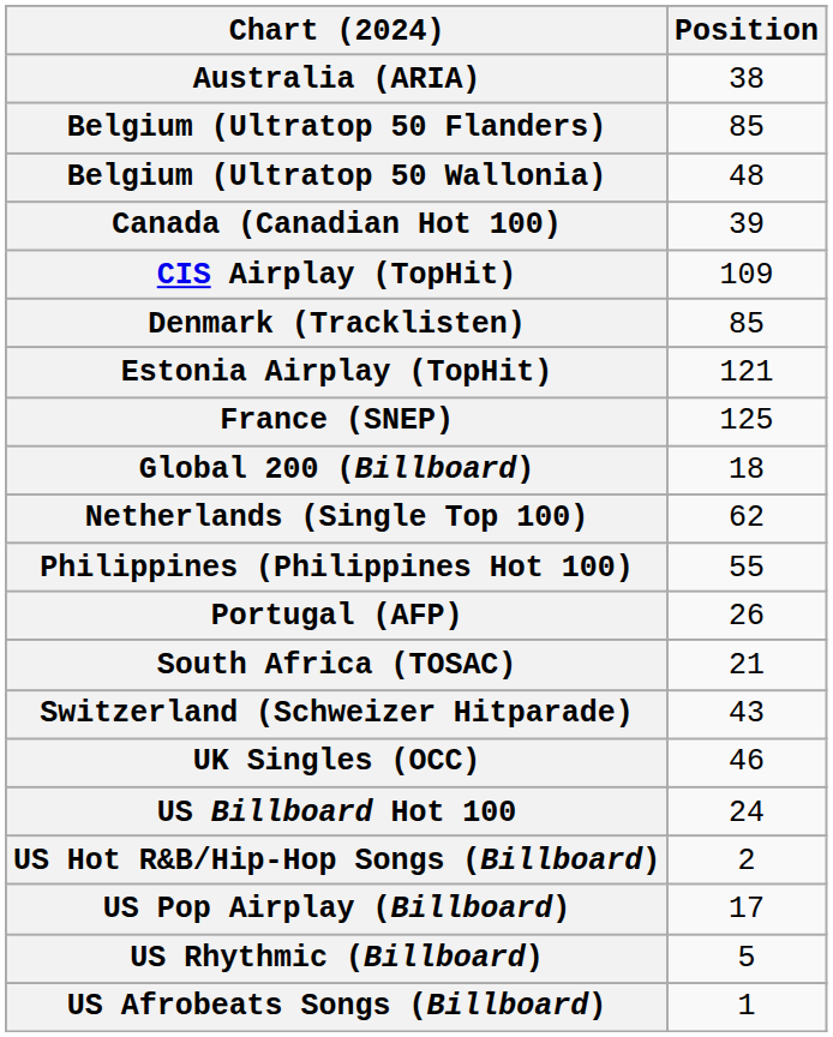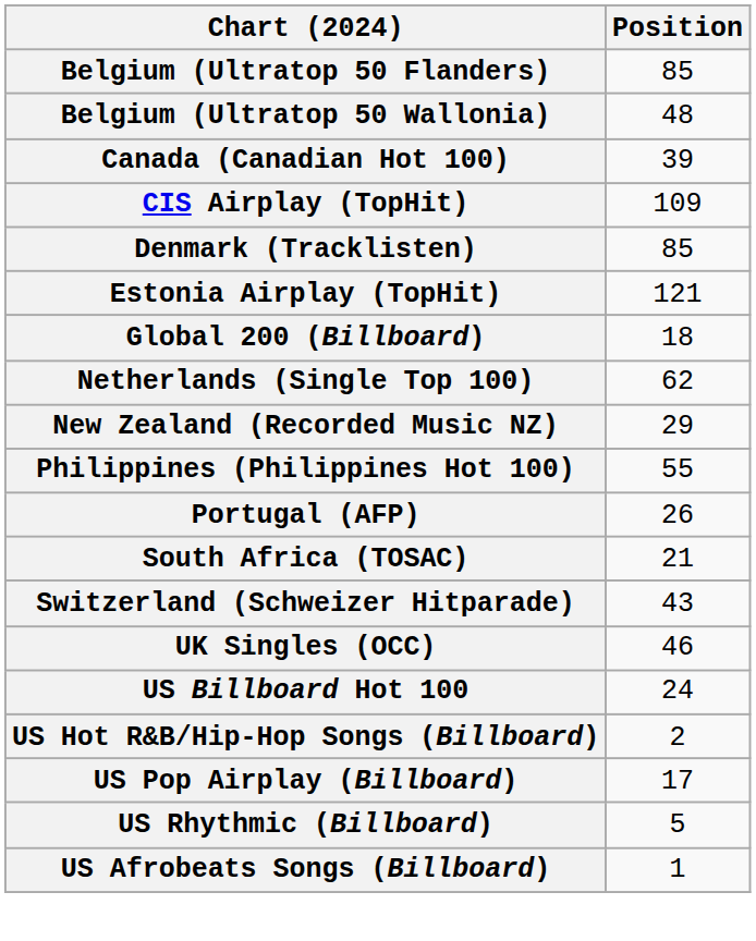- row: Australia (ARIA) | 38
- row: France (SNEP) | 125
+ row: New Zealand (Recorded Music NZ) | 29
